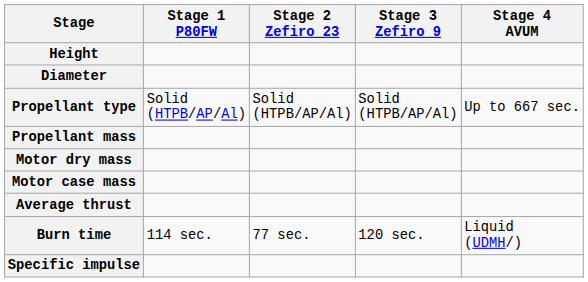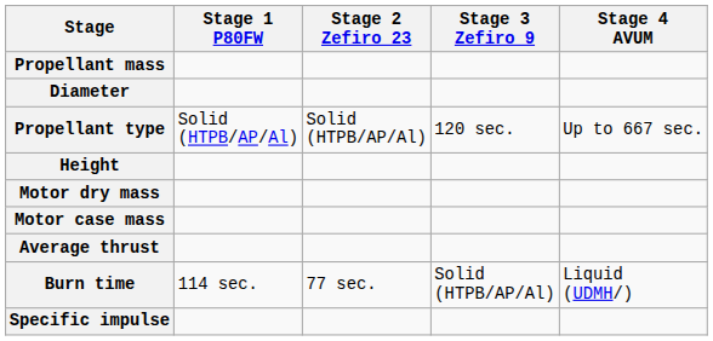rows swapped: Height <-> Propellant mass
Propellant type | Stage 3 Zefiro 9: Solid (HTPB/AP/Al) -> 120 sec.
Burn time | Stage 3 Zefiro 9: 120 sec. -> Solid (HTPB/AP/Al)
